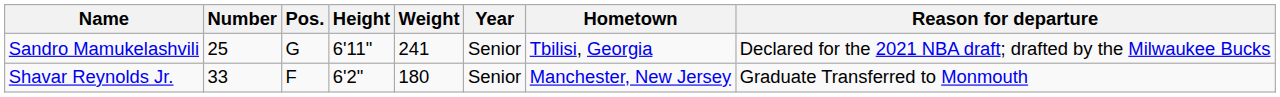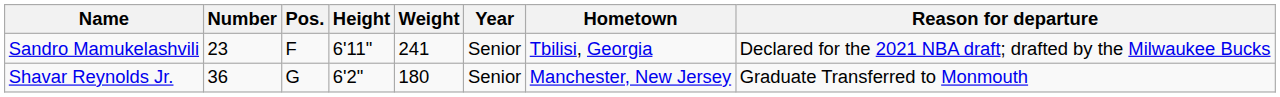Sandro Mamukelashvili | Number: 25 -> 23
Sandro Mamukelashvili | Pos.: G -> F
Shavar Reynolds Jr. | Number: 33 -> 36
Shavar Reynolds Jr. | Pos.: F -> G
